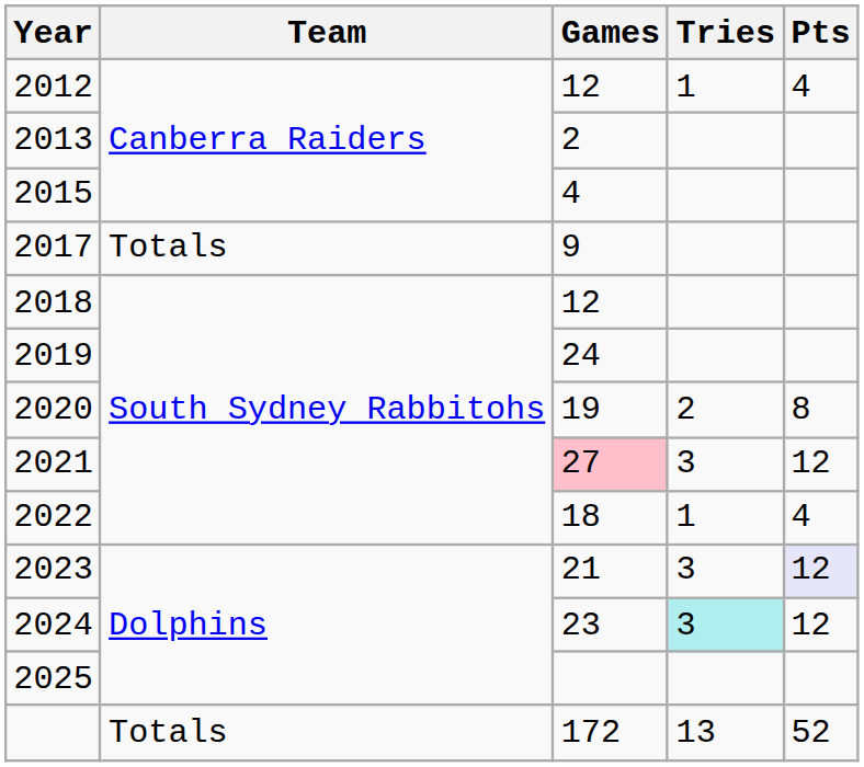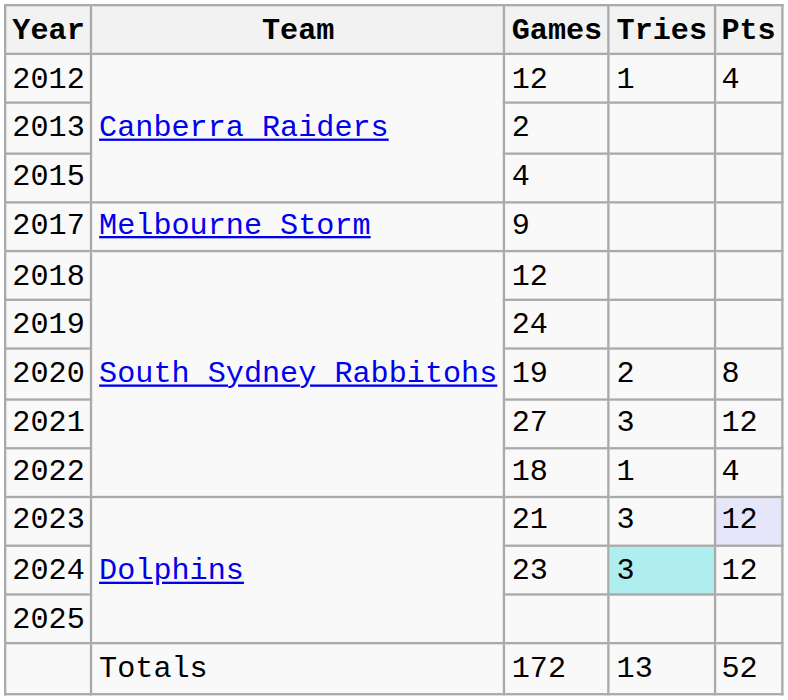2017 | Team: Totals -> Melbourne Storm
2021 | Games: pink background -> no background
